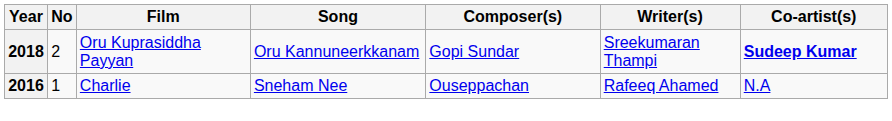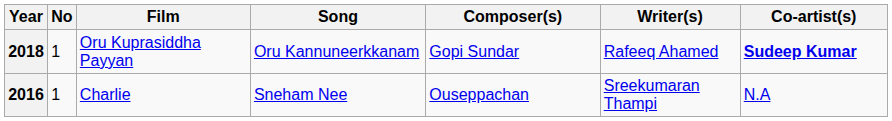2018 | No: 2 -> 1
2018 | Writer(s): Sreekumaran Thampi -> Rafeeq Ahamed
2016 | Writer(s): Rafeeq Ahamed -> Sreekumaran Thampi
